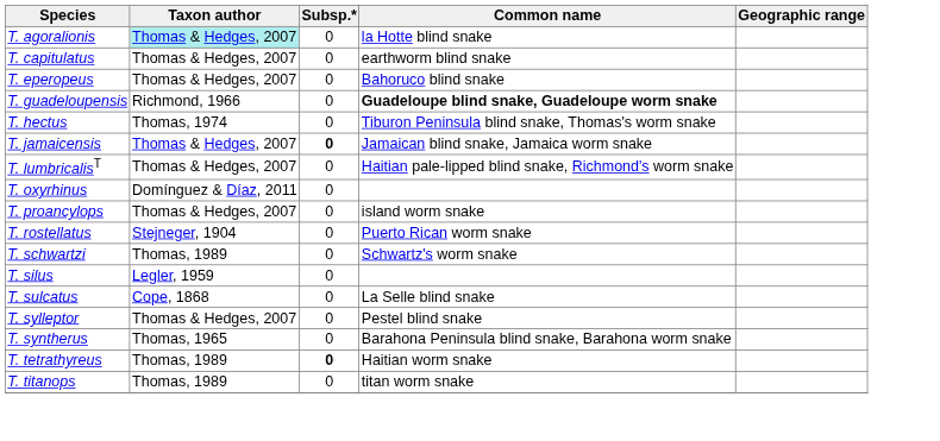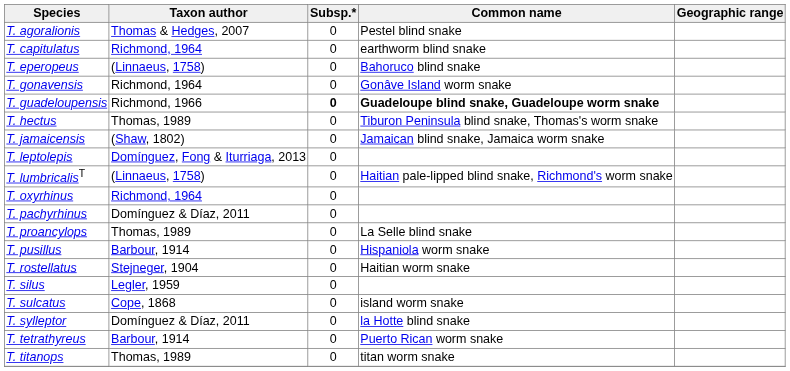T. agoralionis | Taxon author: paleturquoise background -> no background
T. agoralionis | Common name: la Hotte blind snake -> Pestel blind snake
T. capitulatus | Taxon author: Thomas & Hedges, 2007 -> Richmond, 1964
T. eperopeus | Taxon author: Thomas & Hedges, 2007 -> (Linnaeus, 1758)
+ row: T. gonavensis | Richmond, 1964 | 0 | Gonâve Island worm snake
T. guadeloupensis | Subsp.*: normal -> bold
T. hectus | Taxon author: Thomas, 1974 -> Thomas, 1989
T. jamaicensis | Taxon author: Thomas & Hedges, 2007 -> (Shaw, 1802)
T. jamaicensis | Subsp.*: bold -> normal
+ row: T. leptolepis | Domínguez, Fong & Iturriaga, 2013 | 0
T. lumbricalisT | Taxon author: Thomas & Hedges, 2007 -> (Linnaeus, 1758)
T. oxyrhinus | Taxon author: Domínguez & Díaz, 2011 -> Richmond, 1964
+ row: T. pachyrhinus | Domínguez & Díaz, 2011 | 0
T. proancylops | Taxon author: Thomas & Hedges, 2007 -> Thomas, 1989
T. proancylops | Common name: island worm snake -> La Selle blind snake
+ row: T. pusillus | Barbour, 1914 | 0 | Hispaniola worm snake
T. rostellatus | Common name: Puerto Rican worm snake -> Haitian worm snake
- row: T. schwartzi | Thomas, 1989 | 0 | Schwartz's worm snake
T. sulcatus | Common name: La Selle blind snake -> island worm snake
T. sylleptor | Taxon author: Thomas & Hedges, 2007 -> Domínguez & Díaz, 2011
T. sylleptor | Common name: Pestel blind snake -> la Hotte blind snake
- row: T. syntherus | Thomas, 1965 | 0 | Barahona Peninsula blind snake, Barahona worm snake
T. tetrathyreus | Taxon author: Thomas, 1989 -> Barbour, 1914
T. tetrathyreus | Subsp.*: bold -> normal
T. tetrathyreus | Common name: Haitian worm snake -> Puerto Rican worm snake
